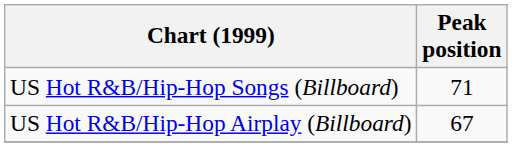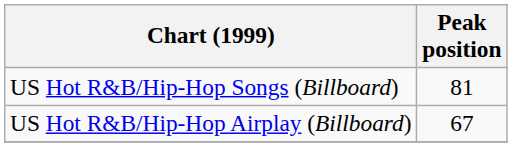US Hot R&B/Hip-Hop Songs (Billboard) | Peak position: 71 -> 81
